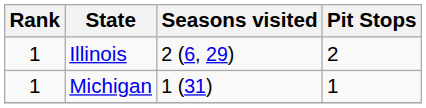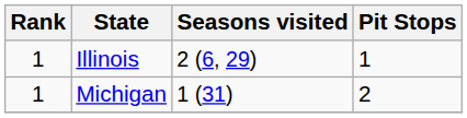Illinois | Pit Stops: 2 -> 1
Michigan | Pit Stops: 1 -> 2
